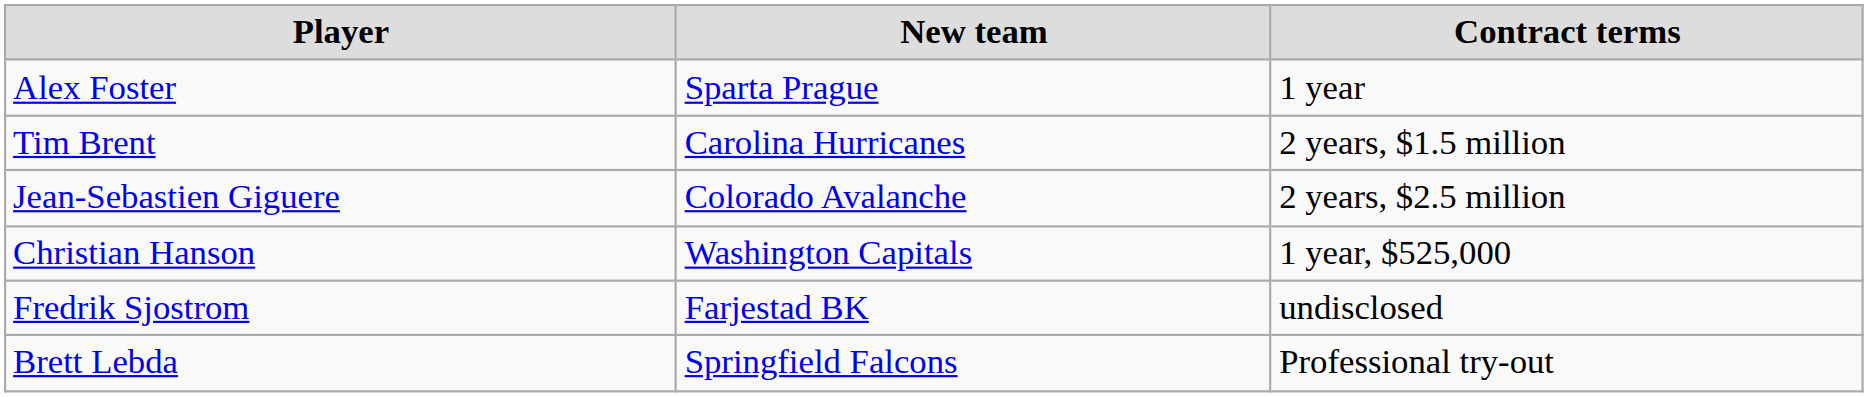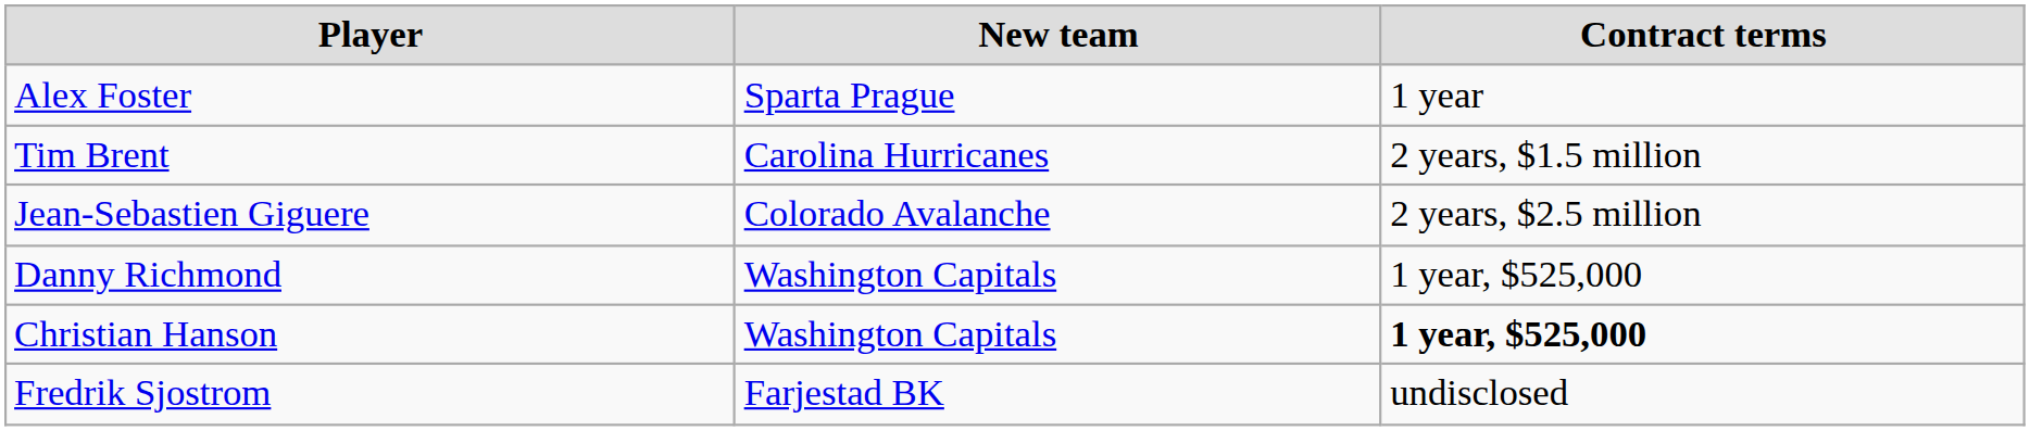+ row: Danny Richmond | Washington Capitals | 1 year, $525,000
Christian Hanson | Contract terms: normal -> bold
- row: Brett Lebda | Springfield Falcons | Professional try-out
